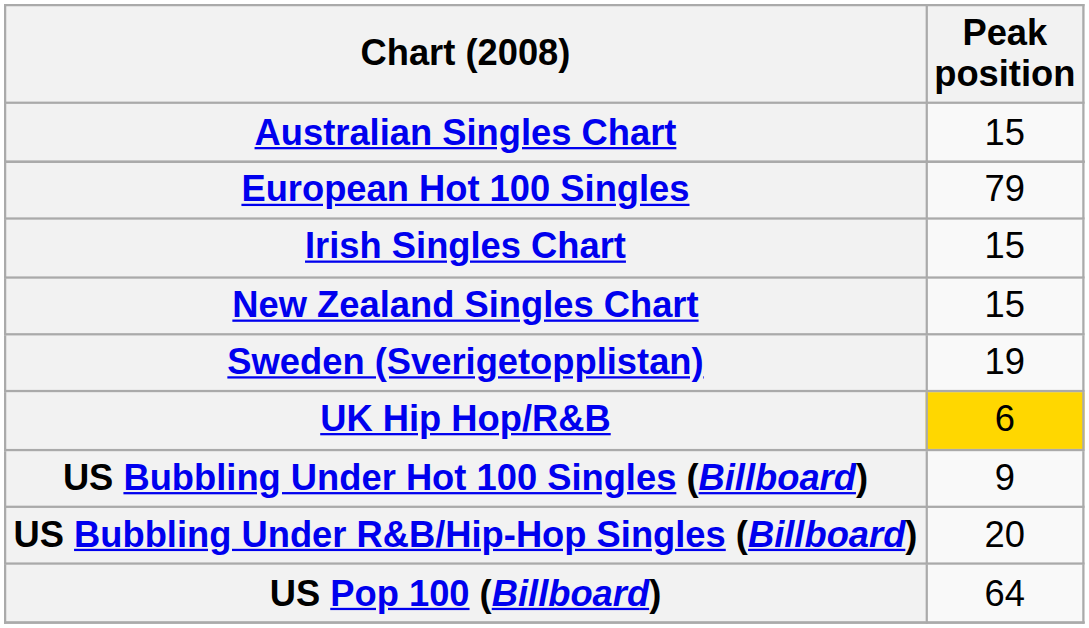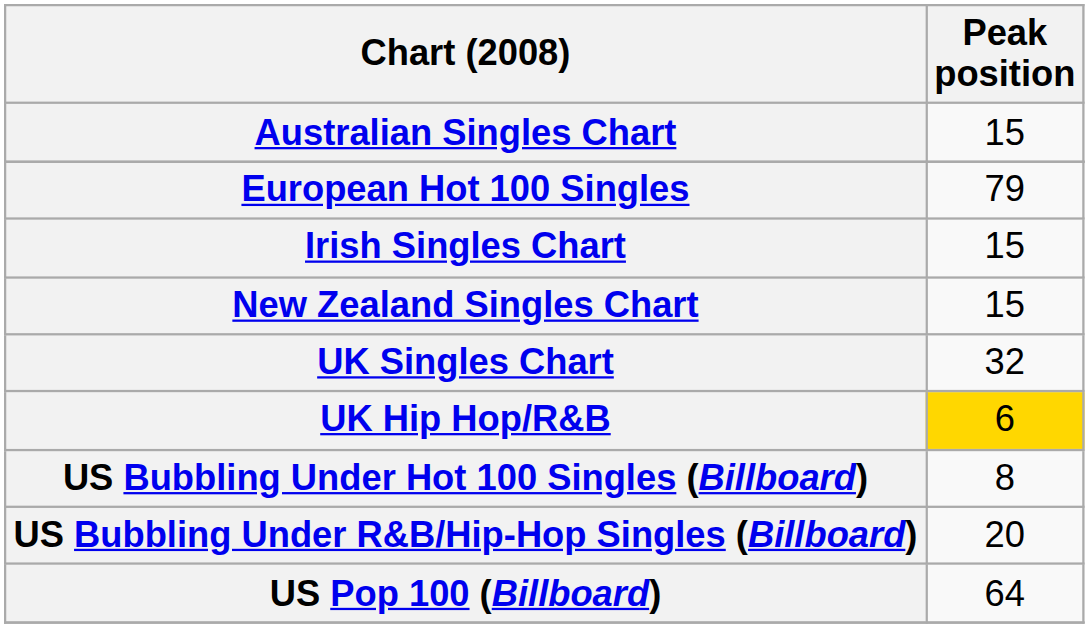- row: Sweden (Sverigetopplistan) | 19
+ row: UK Singles Chart | 32
US Bubbling Under Hot 100 Singles (Billboard) | Peak position: 9 -> 8
